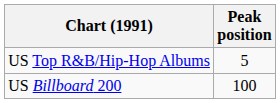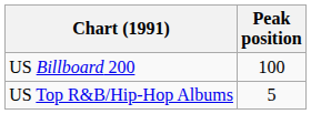rows swapped: US Billboard 200 <-> US Top R&B/Hip-Hop Albums
